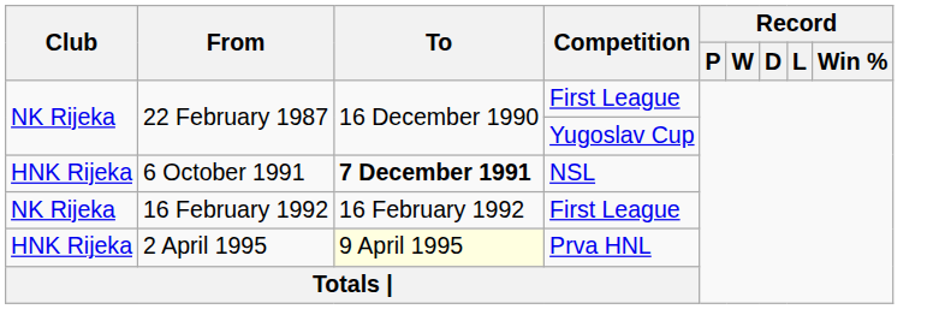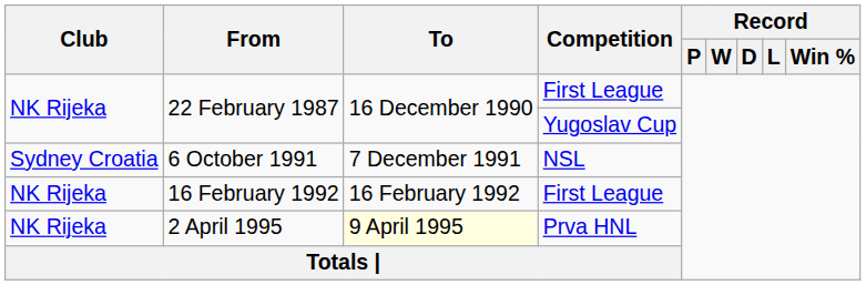6 October 1991 | Club: HNK Rijeka -> Sydney Croatia
6 October 1991 | To: bold -> normal
2 April 1995 | Club: HNK Rijeka -> NK Rijeka
